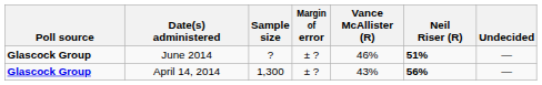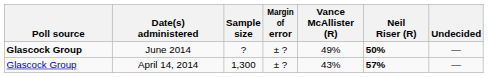June 2014 | Vance McAllister (R): 46% -> 49%
June 2014 | Neil Riser (R): 51% -> 50%
April 14, 2014 | Poll source: bold -> normal
April 14, 2014 | Neil Riser (R): 56% -> 57%
